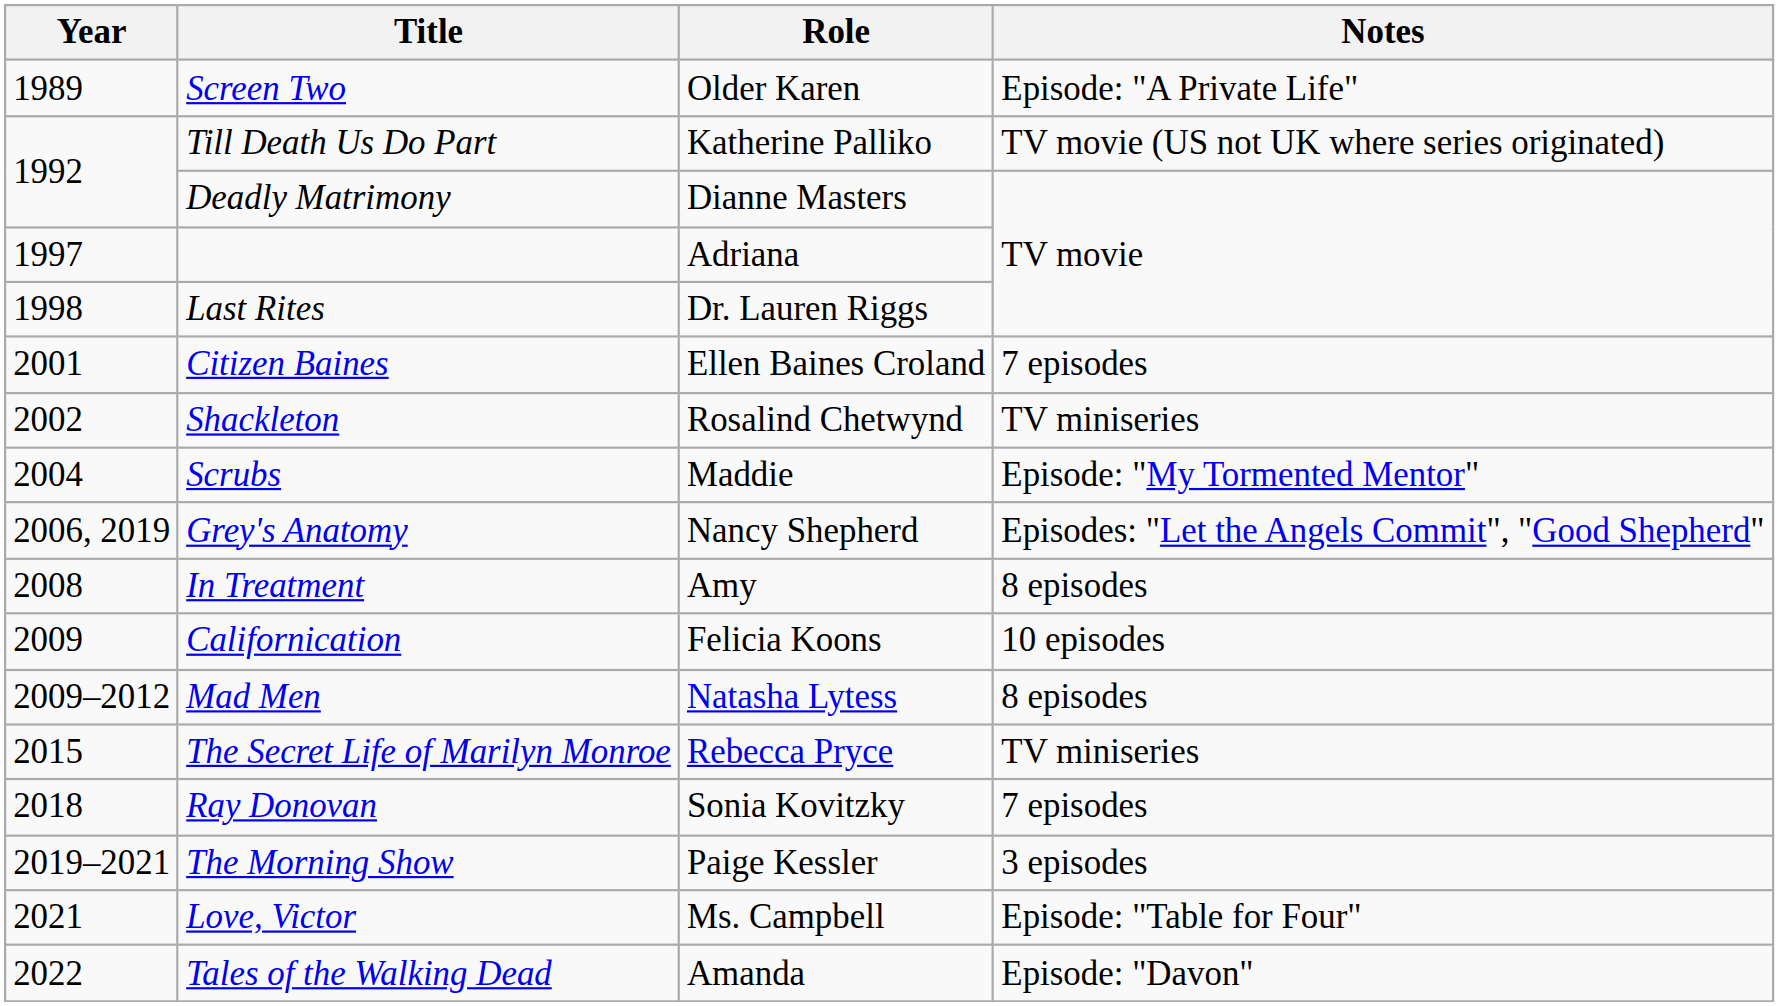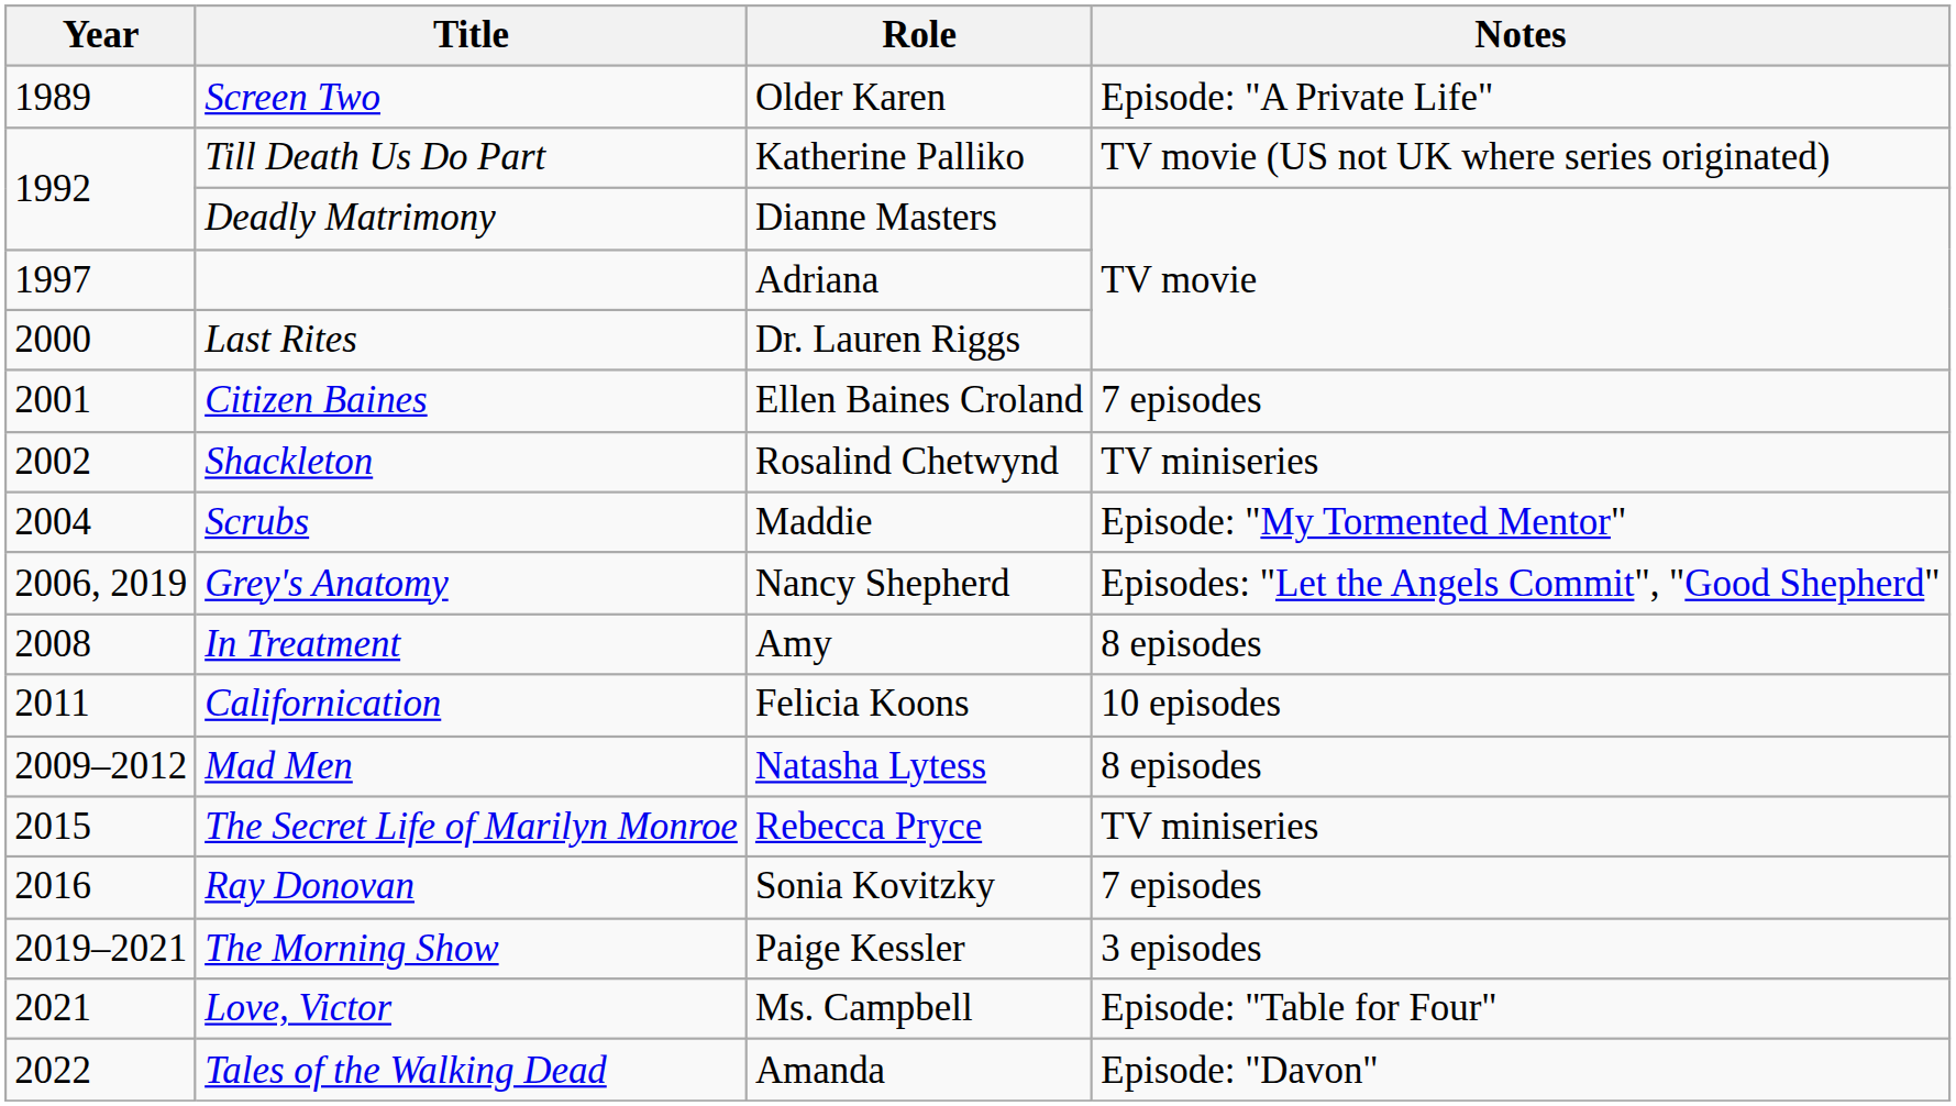Last Rites | Year: 1998 -> 2000
Californication | Year: 2009 -> 2011
Ray Donovan | Year: 2018 -> 2016
